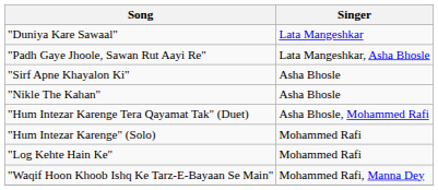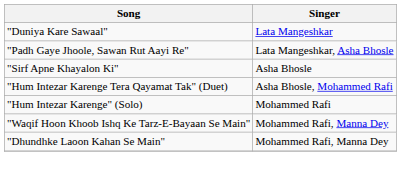- row: "Nikle The Kahan" | Asha Bhosle
- row: "Log Kehte Hain Ke" | Mohammed Rafi
+ row: "Dhundhke Laoon Kahan Se Main" | Mohammed Rafi, Manna Dey
